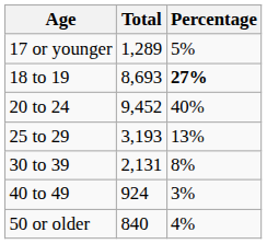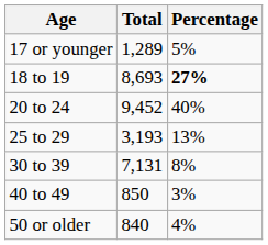30 to 39 | Total: 2,131 -> 7,131
40 to 49 | Total: 924 -> 850
